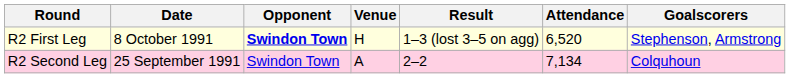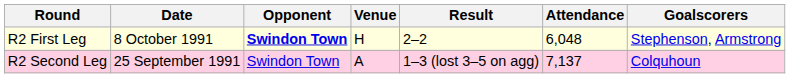R2 First Leg | Result: 1–3 (lost 3–5 on agg) -> 2–2
R2 First Leg | Attendance: 6,520 -> 6,048
R2 Second Leg | Result: 2–2 -> 1–3 (lost 3–5 on agg)
R2 Second Leg | Attendance: 7,134 -> 7,137
